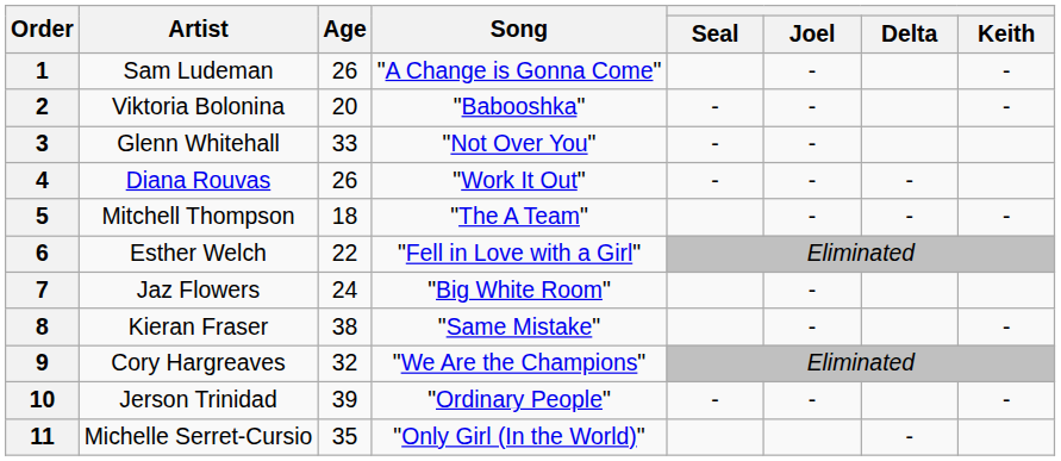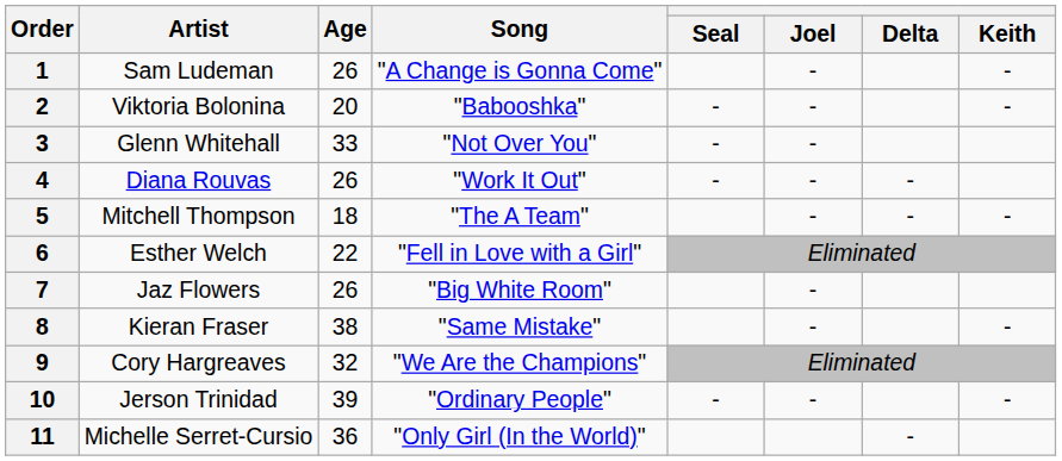7 | Age: 24 -> 26
11 | Age: 35 -> 36
